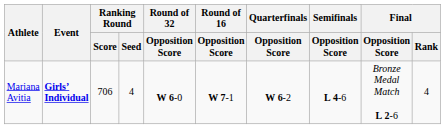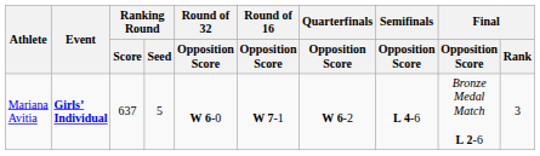Mariana Avitia | Ranking Round / Score: 706 -> 637
Mariana Avitia | Ranking Round / Seed: 4 -> 5
Mariana Avitia | Final / Rank: 4 -> 3
